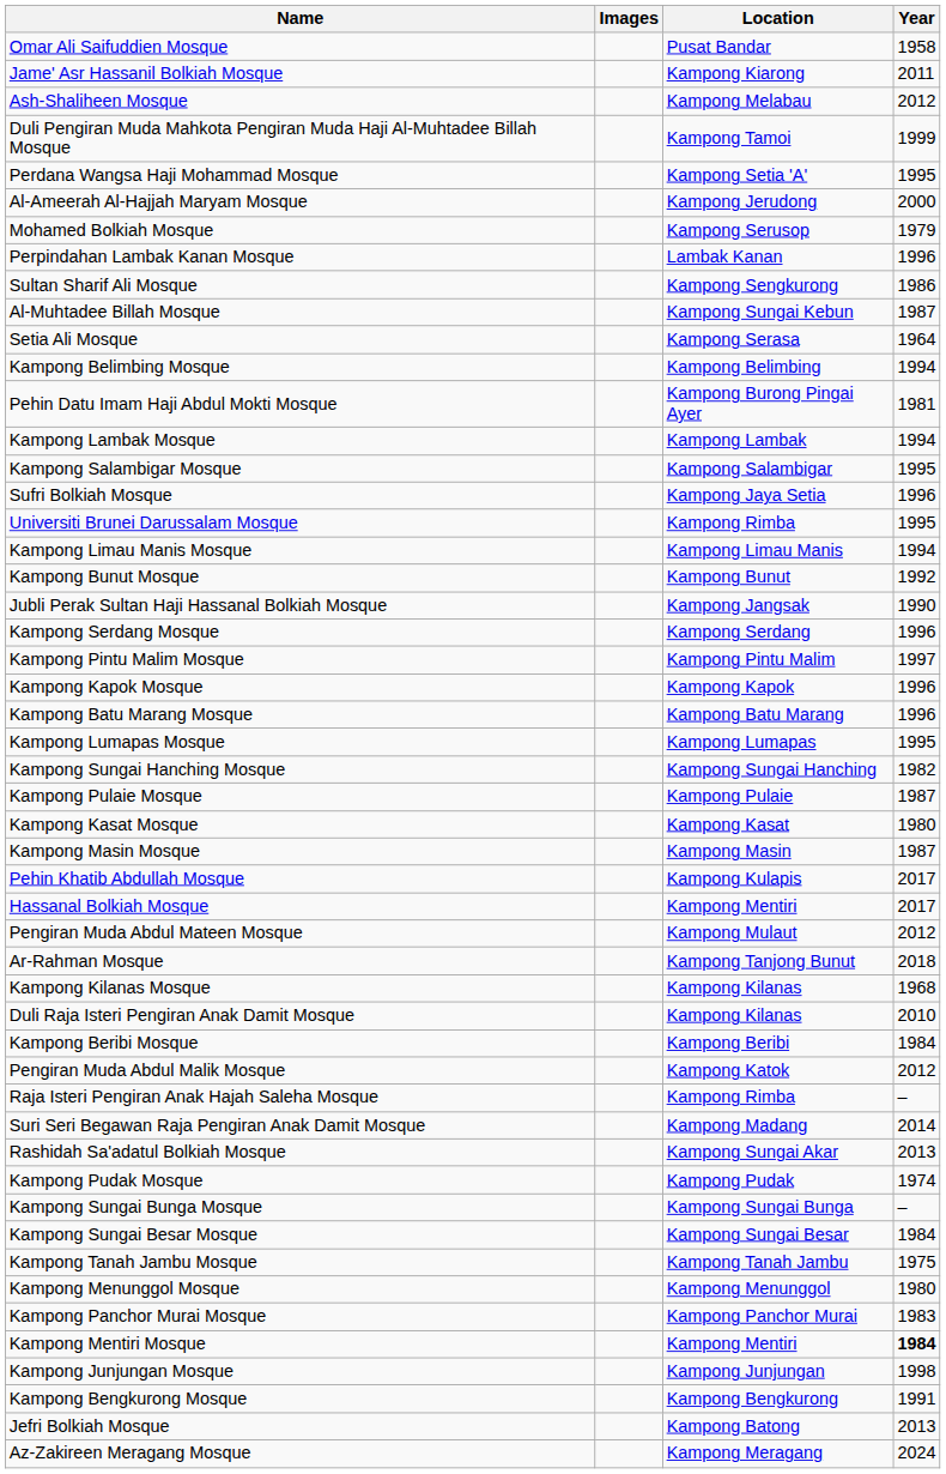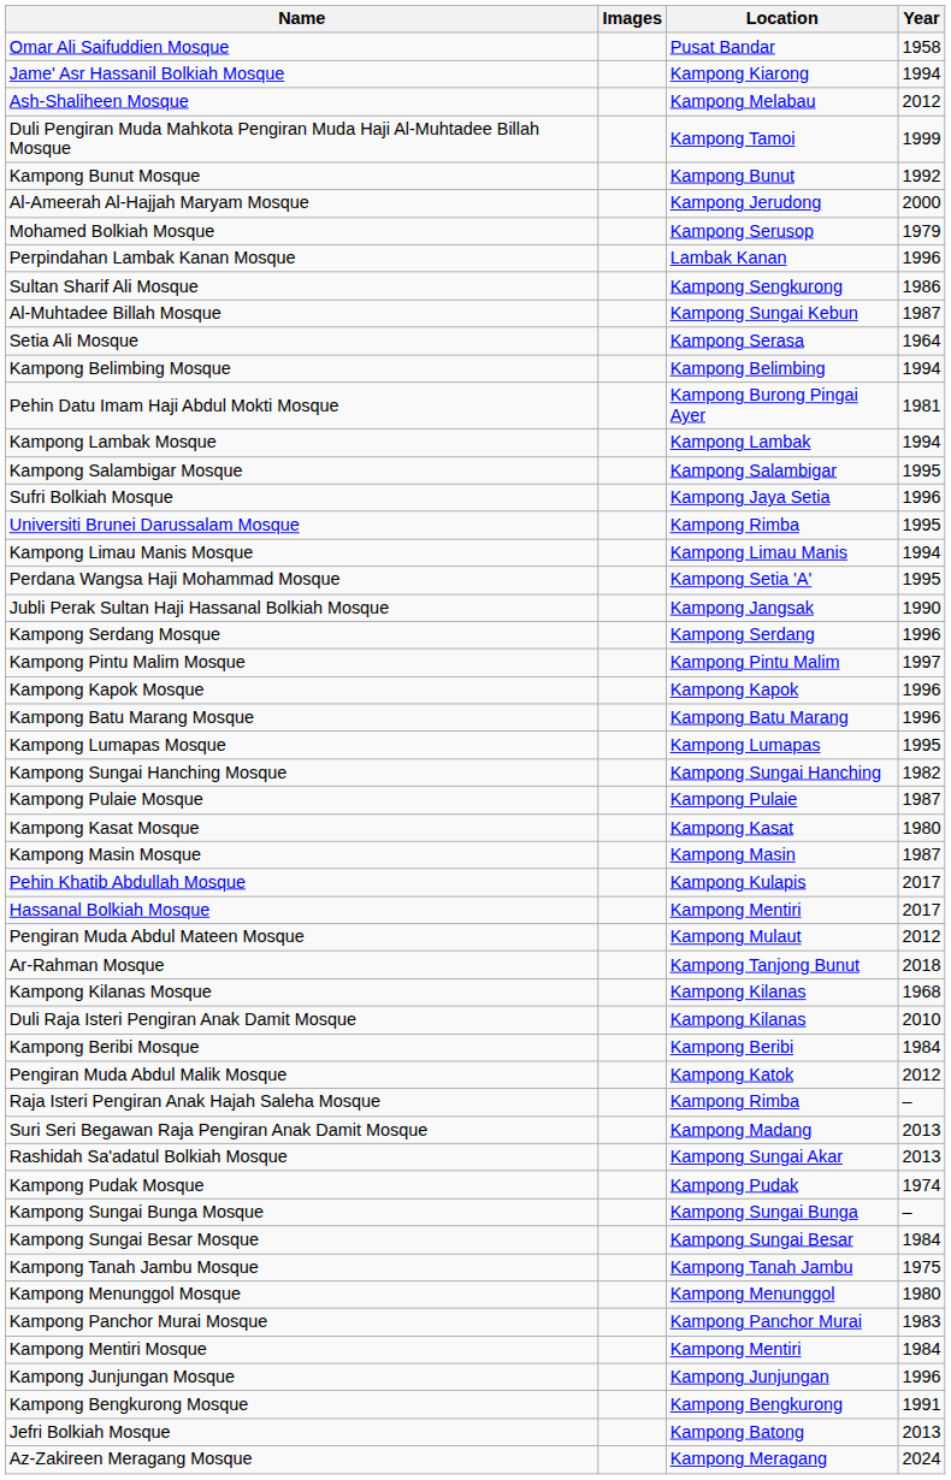Jame' Asr Hassanil Bolkiah Mosque | Year: 2011 -> 1994
rows swapped: Perdana Wangsa Haji Mohammad Mosque <-> Kampong Bunut Mosque
Suri Seri Begawan Raja Pengiran Anak Damit Mosque | Year: 2014 -> 2013
Kampong Mentiri Mosque | Year: bold -> normal
Kampong Junjungan Mosque | Year: 1998 -> 1996
